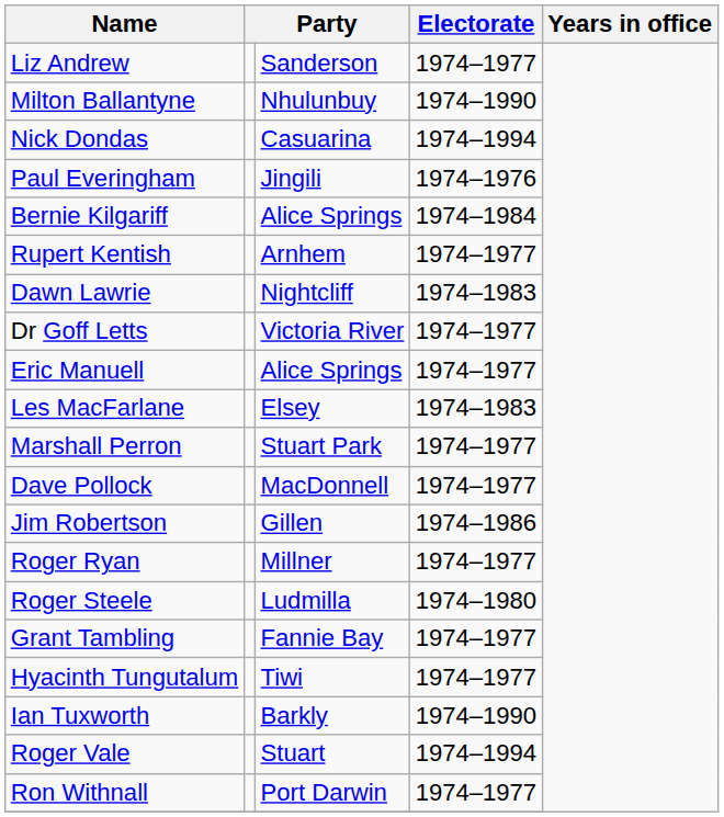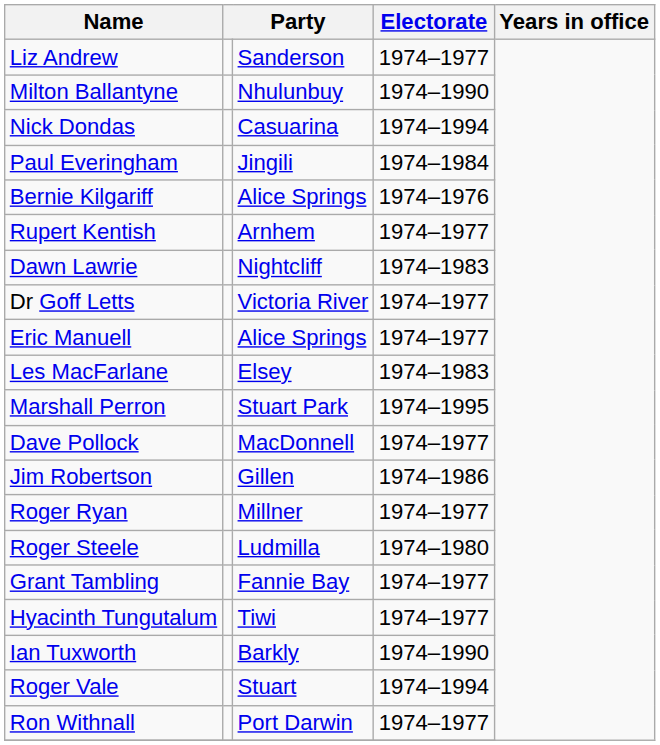Paul Everingham | Electorate: 1974–1976 -> 1974–1984
Bernie Kilgariff | Electorate: 1974–1984 -> 1974–1976
Marshall Perron | Electorate: 1974–1977 -> 1974–1995
